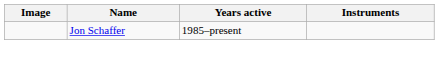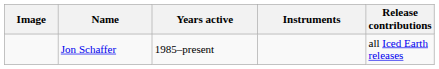+ column: Release contributions | all Iced Earth releases
